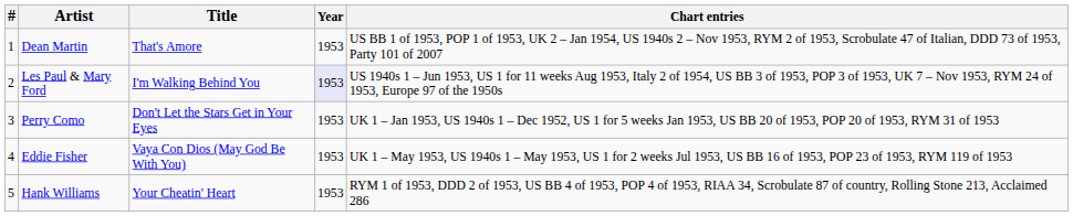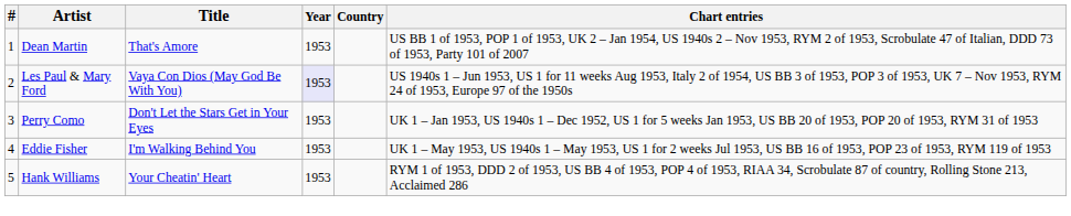+ column: Country
Les Paul & Mary Ford | Title: I'm Walking Behind You -> Vaya Con Dios (May God Be With You)
Eddie Fisher | Title: Vaya Con Dios (May God Be With You) -> I'm Walking Behind You
